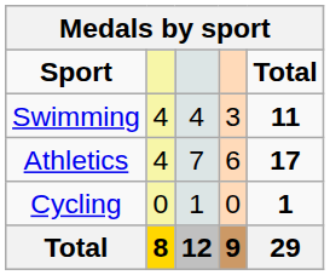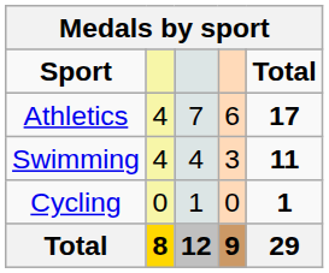rows swapped: Swimming <-> Athletics
